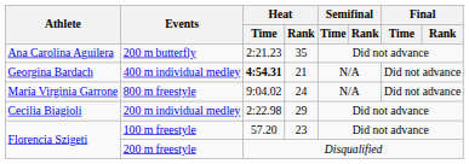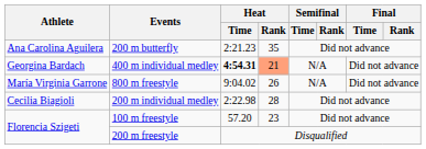400 m individual medley | Heat / Rank: no background -> lightsalmon background
800 m freestyle | Heat / Rank: 24 -> 26
200 m individual medley | Heat / Rank: 29 -> 28
